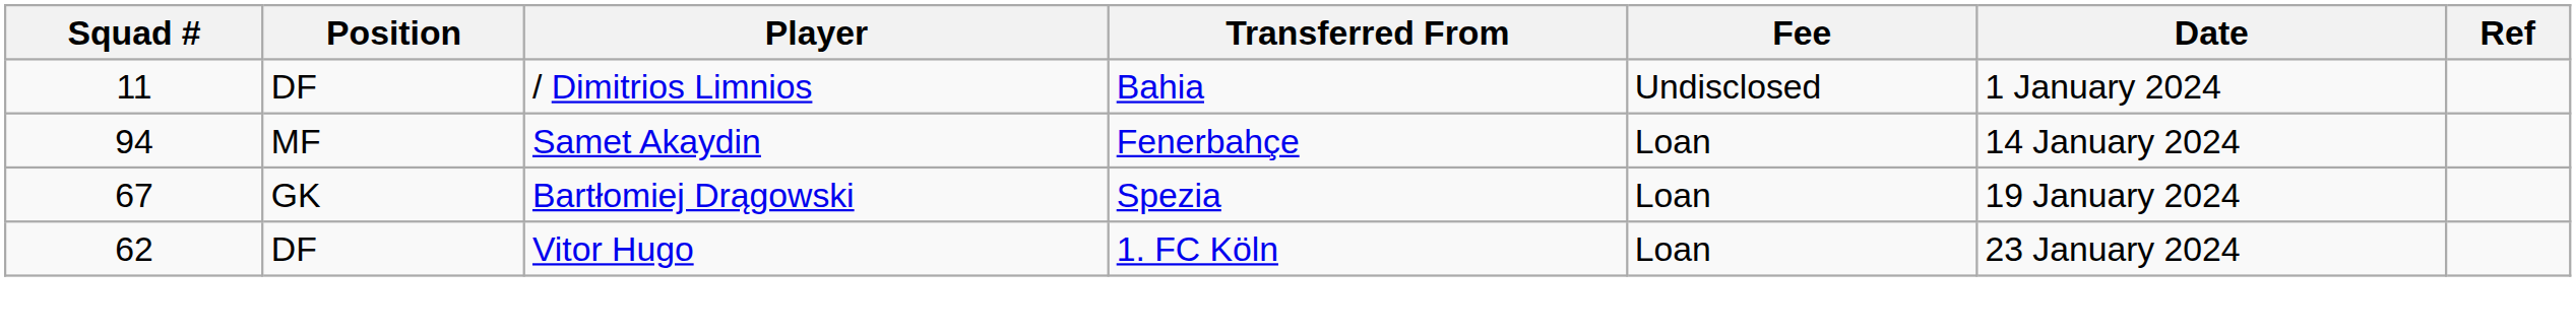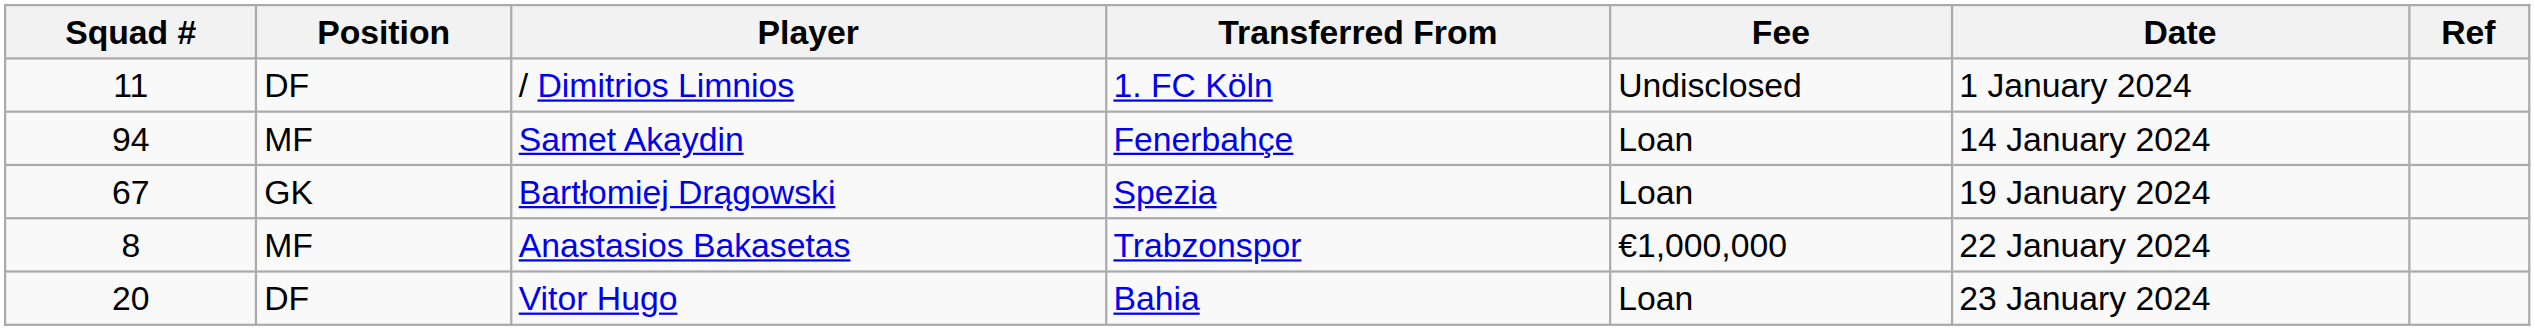/ Dimitrios Limnios | Transferred From: Bahia -> 1. FC Köln
+ row: 8 | MF | Anastasios Bakasetas | Trabzonspor | €1,000,000 | 22 January 2024
Vitor Hugo | Squad #: 62 -> 20
Vitor Hugo | Transferred From: 1. FC Köln -> Bahia
